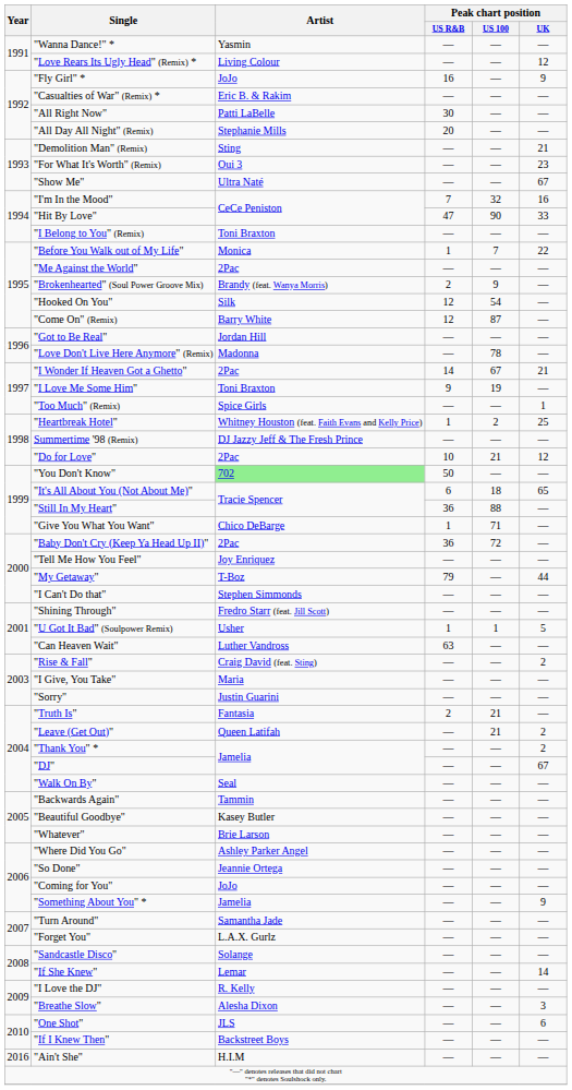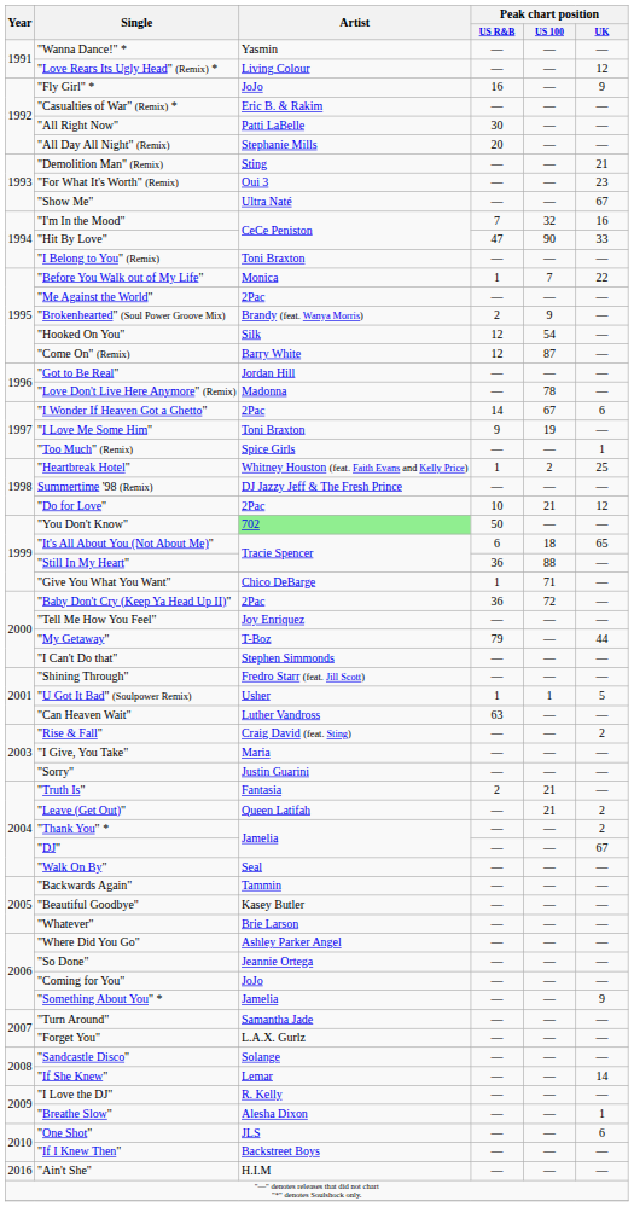"I Wonder If Heaven Got a Ghetto" | Peak chart position / UK: 21 -> 6
"Breathe Slow" | Peak chart position / UK: 3 -> 1
